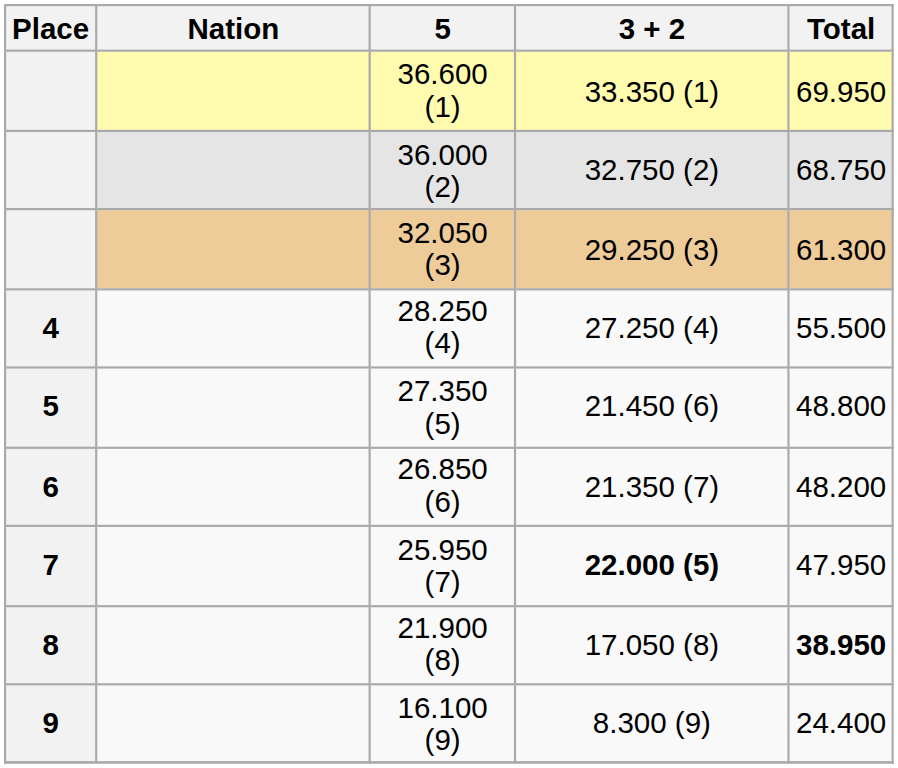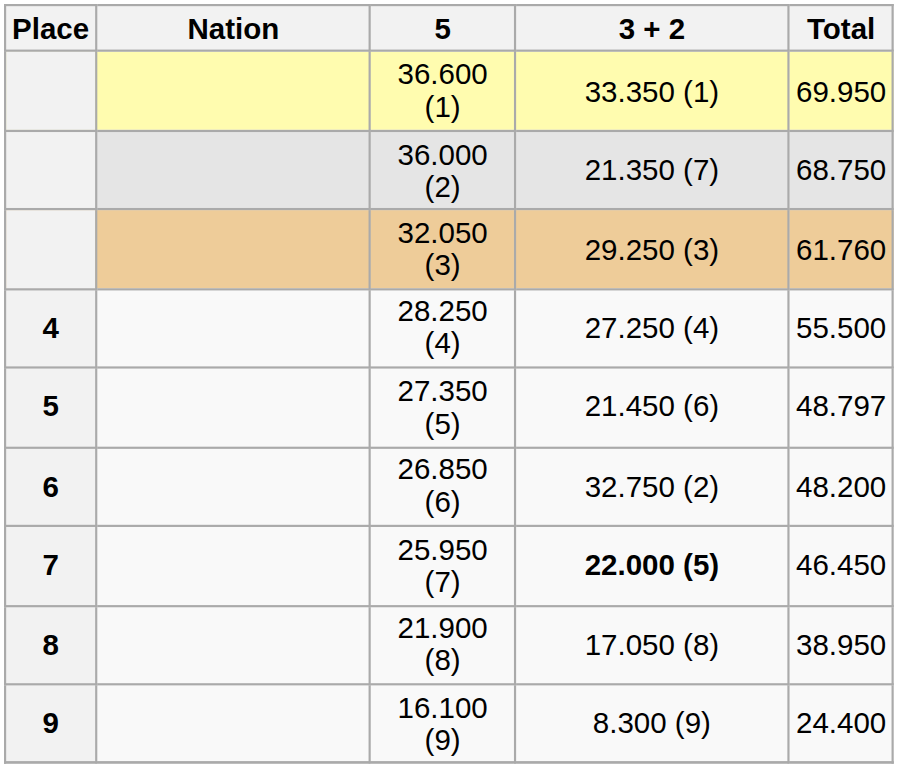36.000 (2) | 3 + 2: 32.750 (2) -> 21.350 (7)
32.050 (3) | Total: 61.300 -> 61.760
27.350 (5) | Total: 48.800 -> 48.797
26.850 (6) | 3 + 2: 21.350 (7) -> 32.750 (2)
25.950 (7) | Total: 47.950 -> 46.450
21.900 (8) | Total: bold -> normal
